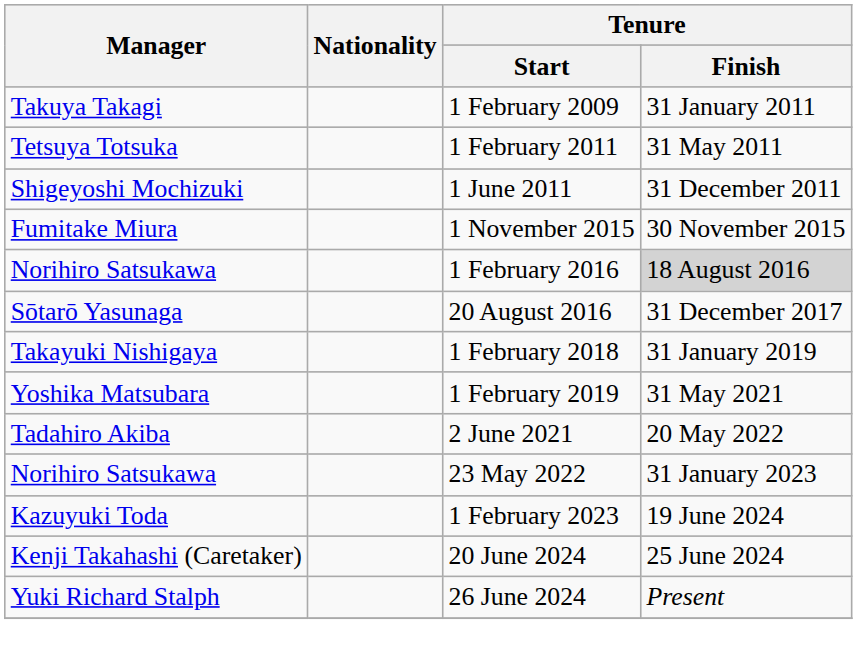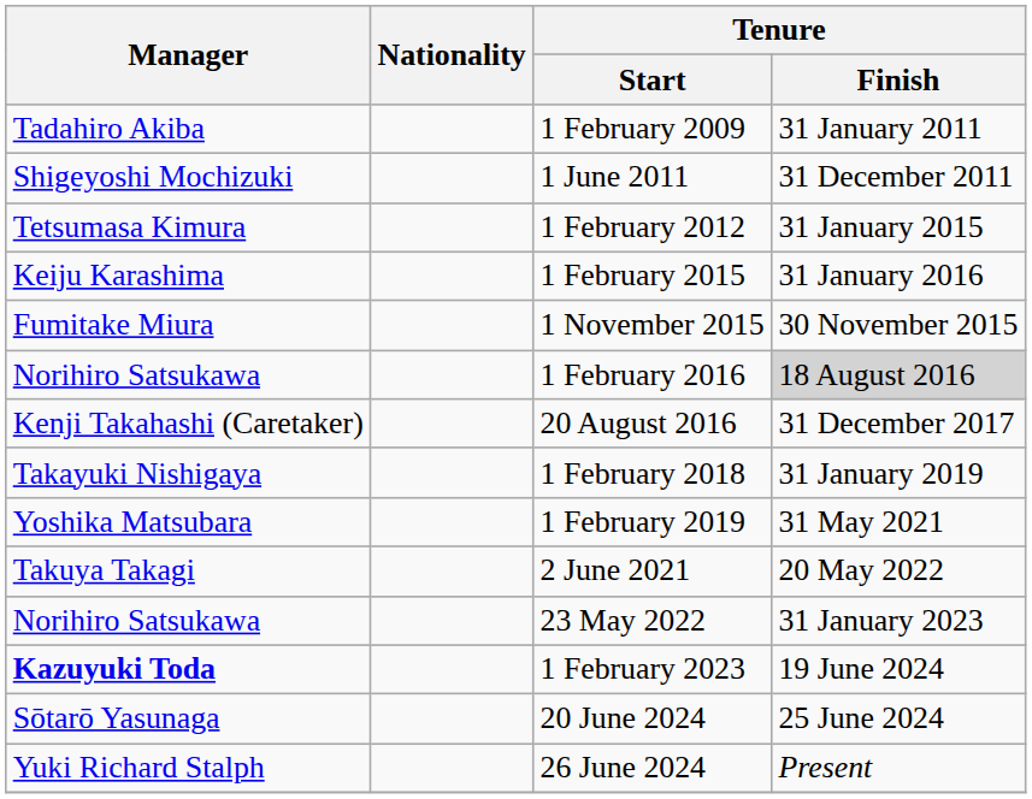1 February 2009 | Manager: Takuya Takagi -> Tadahiro Akiba
- row: Tetsuya Totsuka | 1 February 2011 | 31 May 2011
+ row: Tetsumasa Kimura | 1 February 2012 | 31 January 2015
+ row: Keiju Karashima | 1 February 2015 | 31 January 2016
20 August 2016 | Manager: Sōtarō Yasunaga -> Kenji Takahashi (Caretaker)
2 June 2021 | Manager: Tadahiro Akiba -> Takuya Takagi
1 February 2023 | Manager: normal -> bold
20 June 2024 | Manager: Kenji Takahashi (Caretaker) -> Sōtarō Yasunaga
